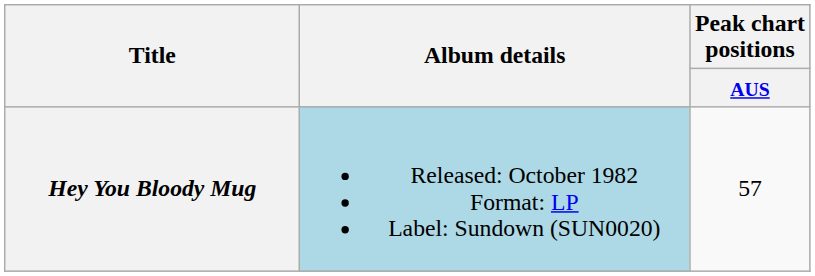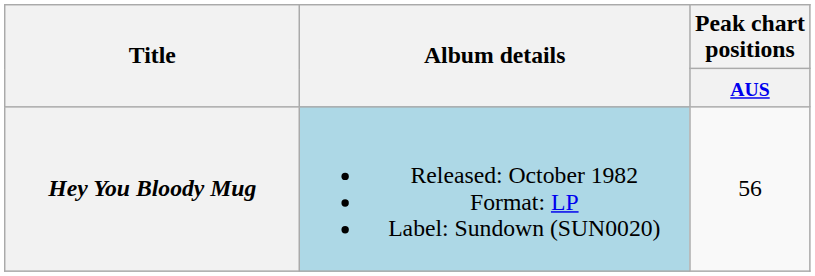Hey You Bloody Mug | Peak chart positions / AUS: 57 -> 56
